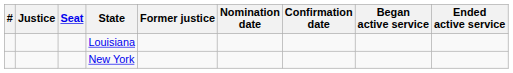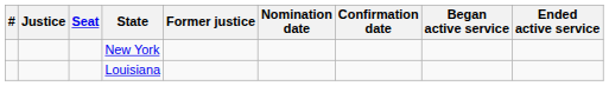rows swapped: Louisiana <-> New York
